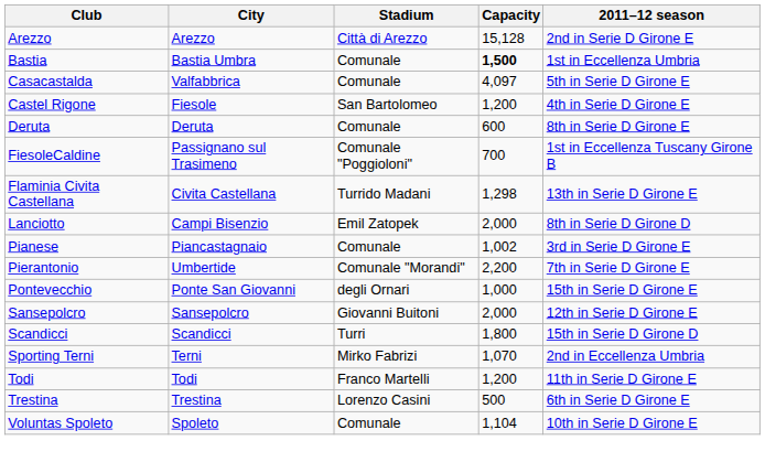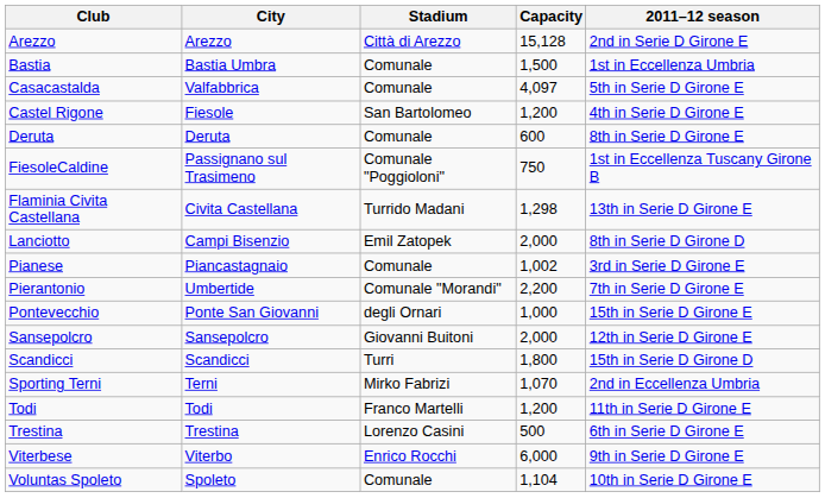Bastia | Capacity: bold -> normal
FiesoleCaldine | Capacity: 700 -> 750
+ row: Viterbese | Viterbo | Enrico Rocchi | 6,000 | 9th in Serie D Girone E
